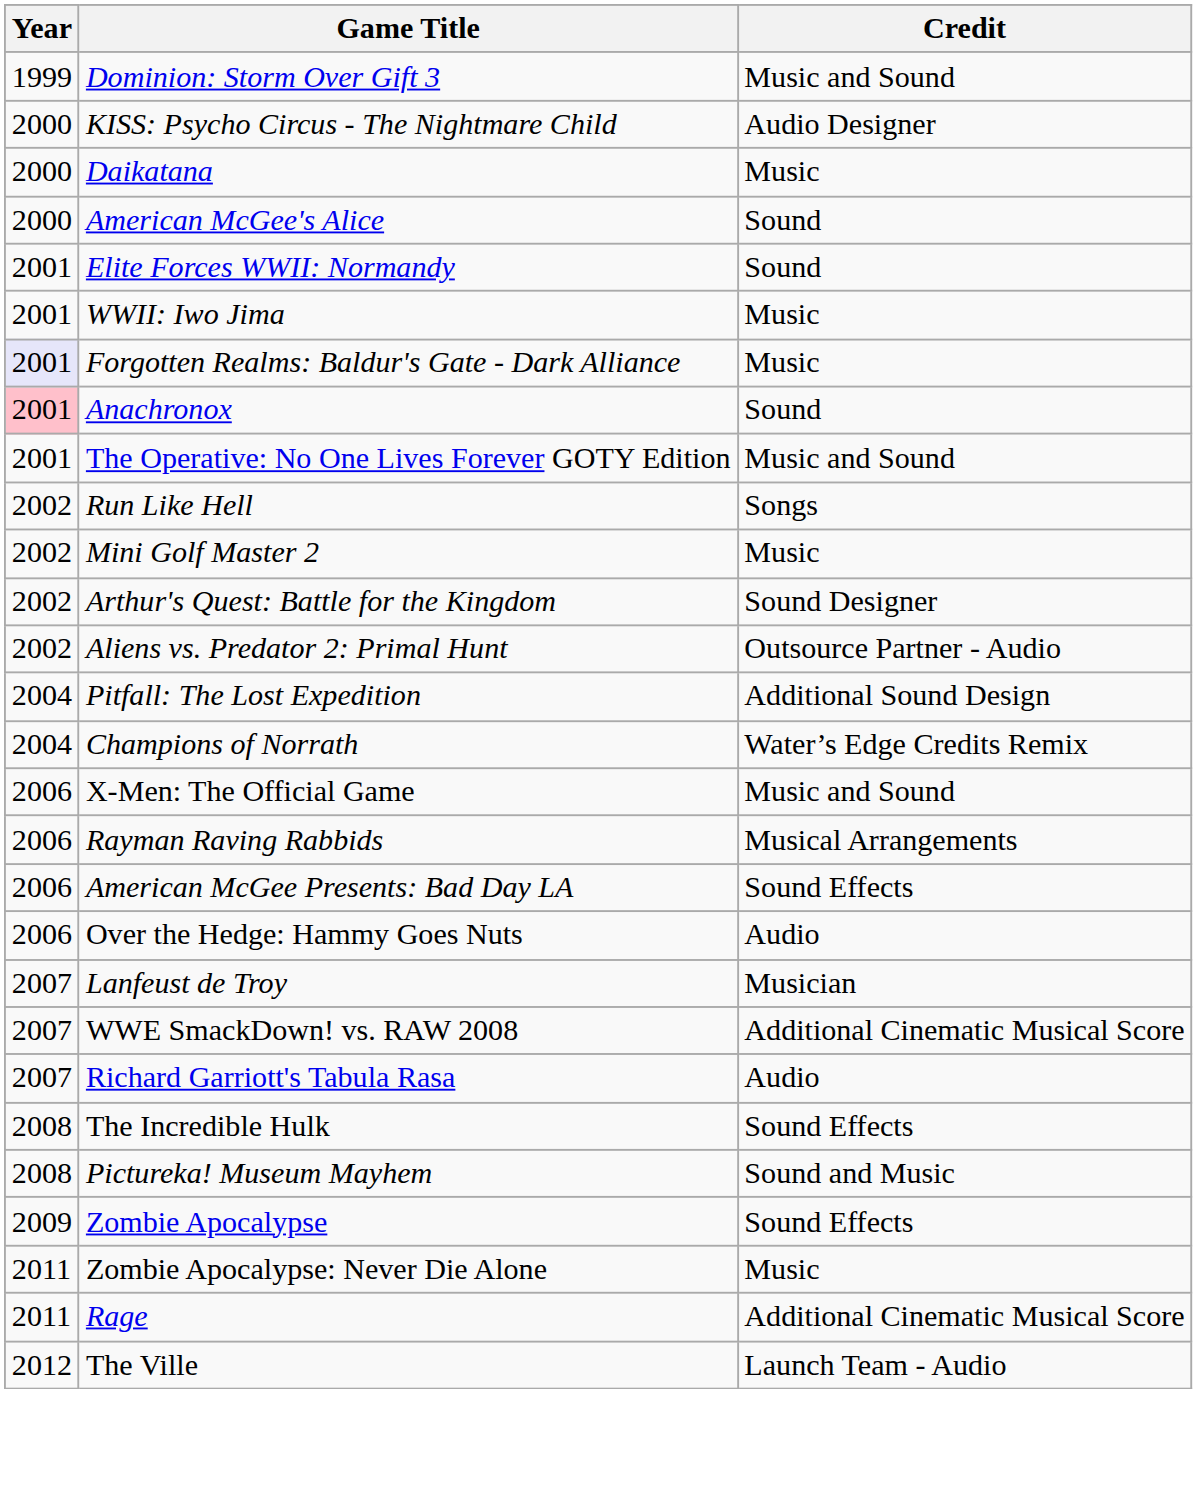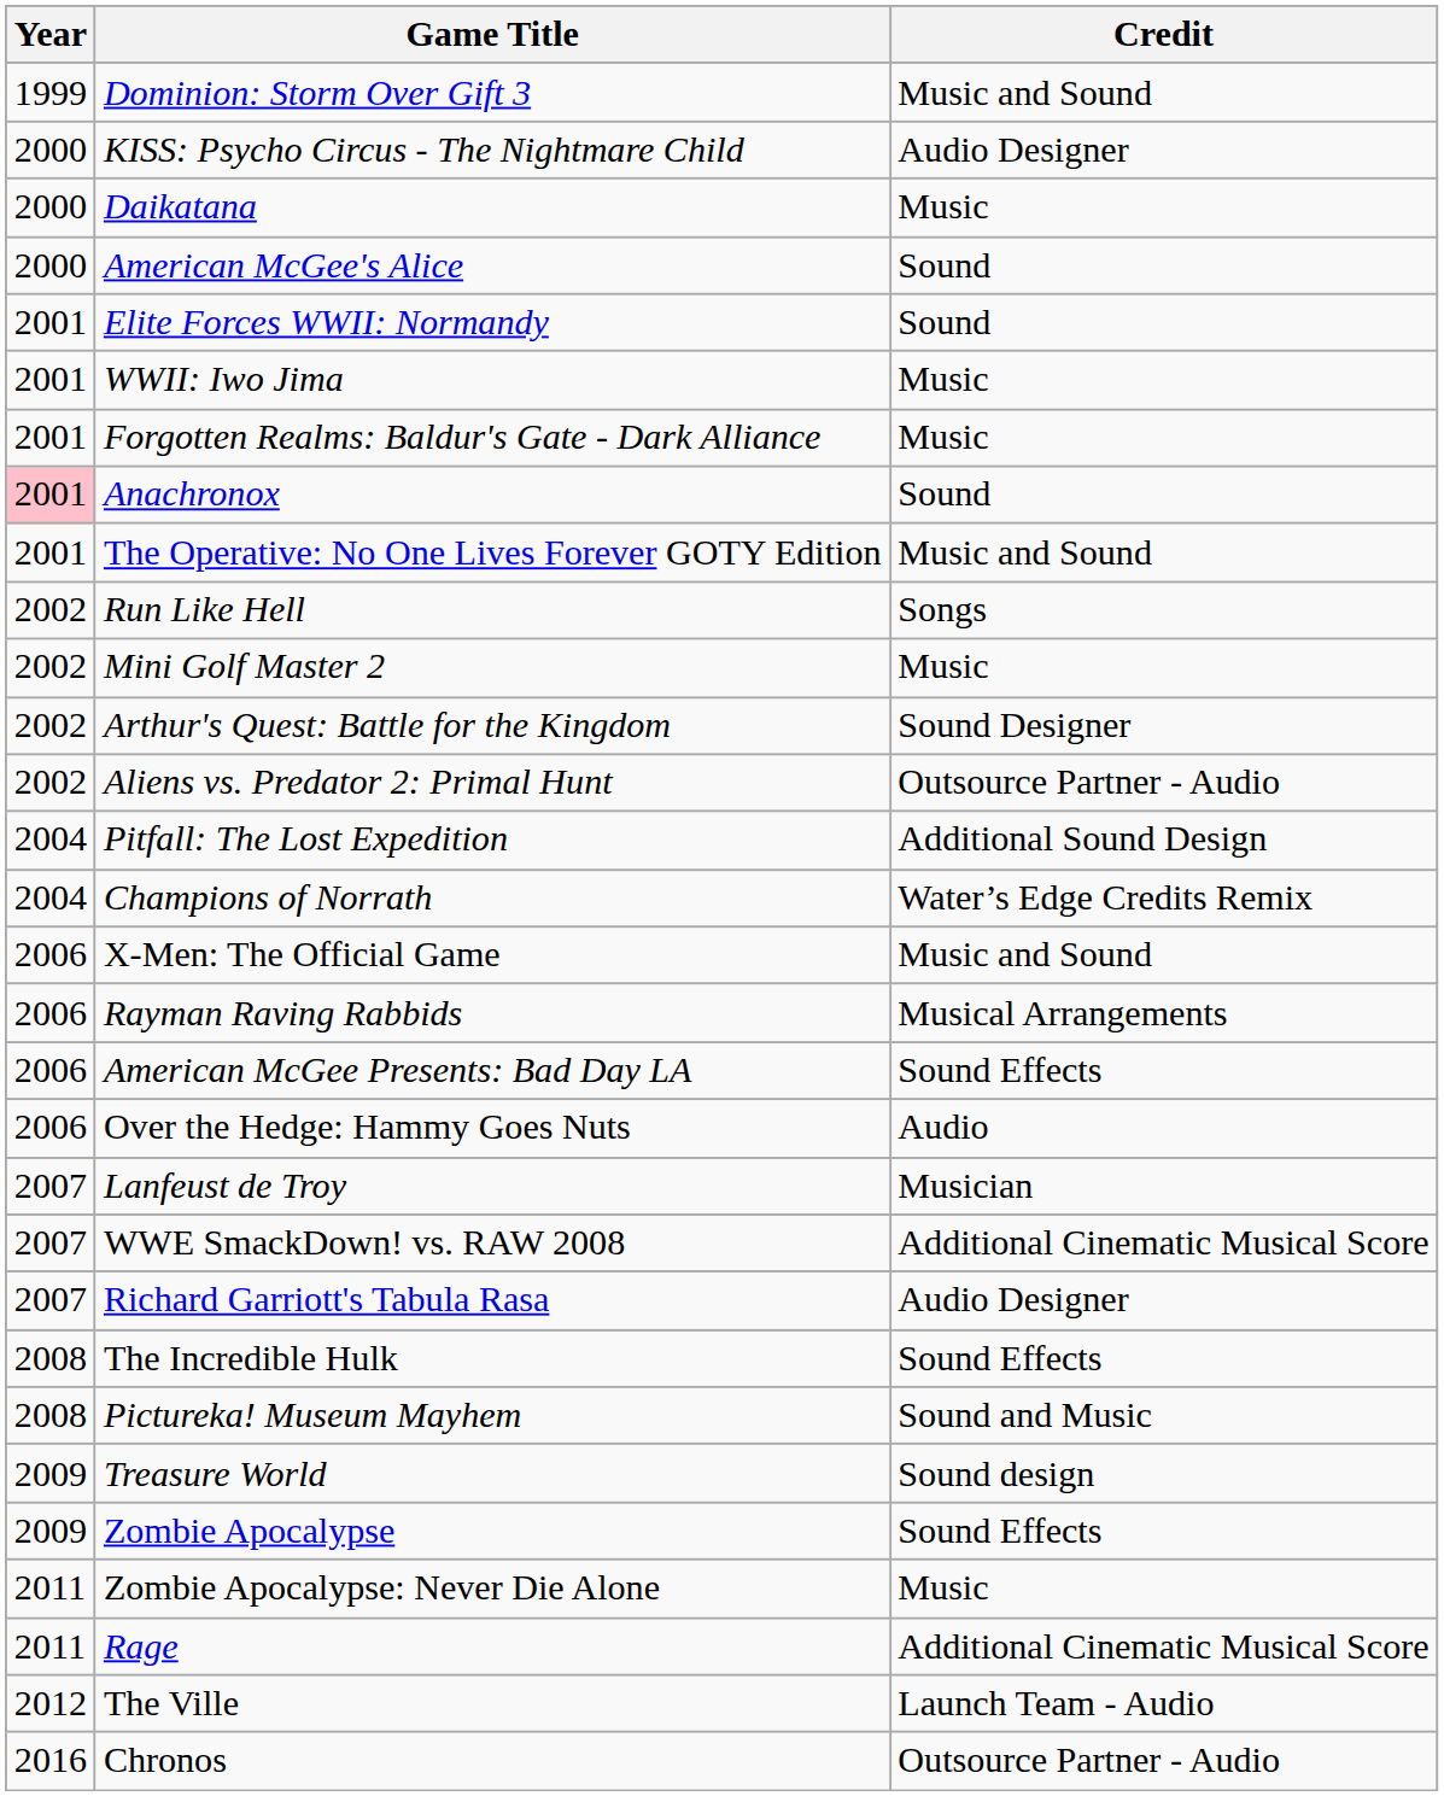Forgotten Realms: Baldur's Gate - Dark Alliance | Year: lavender background -> no background
Richard Garriott's Tabula Rasa | Credit: Audio -> Audio Designer
+ row: 2009 | Treasure World | Sound design
+ row: 2016 | Chronos | Outsource Partner - Audio
